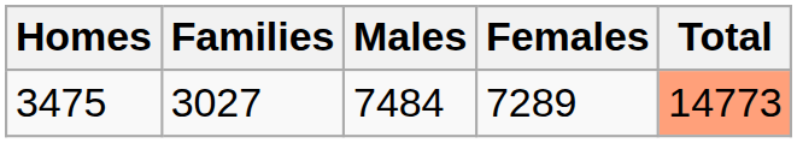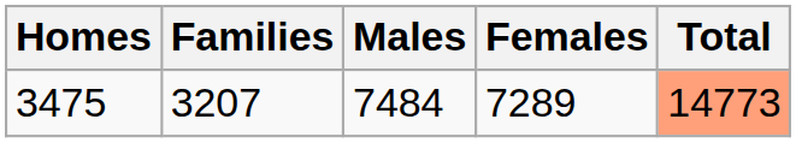3475 | Families: 3027 -> 3207
